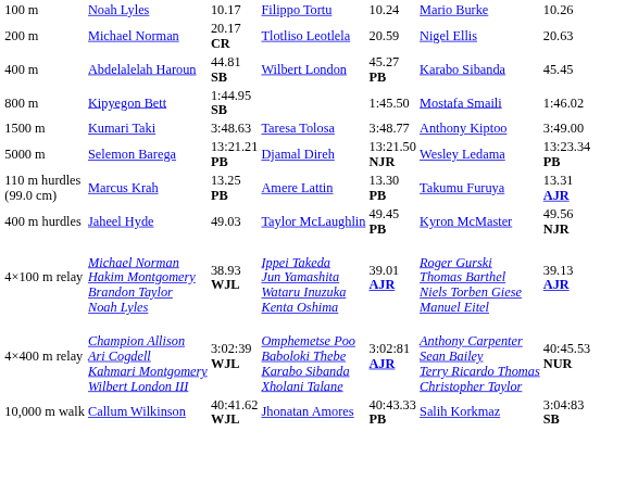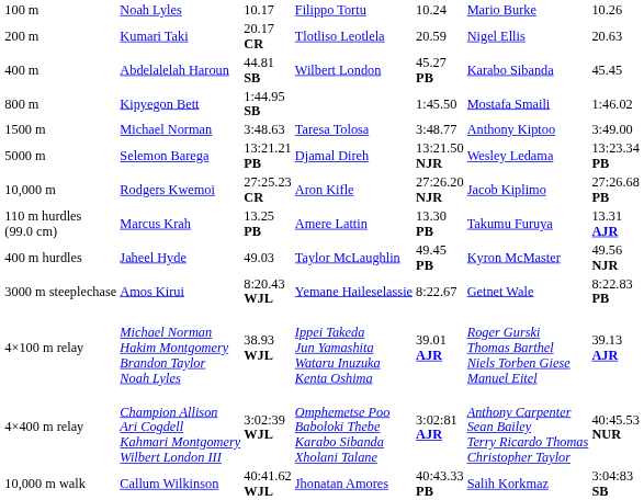200 m | column 2: Michael Norman -> Kumari Taki
1500 m | column 2: Kumari Taki -> Michael Norman
+ row: 10,000 m | Rodgers Kwemoi | 27:25.23 CR | Aron Kifle | 27:26.20 NJR | Jacob Kiplimo | 27:26.68 PB
+ row: 3000 m steeplechase | Amos Kirui | 8:20.43 WJL | Yemane Haileselassie | 8:22.67 | Getnet Wale | 8:22.83 PB
